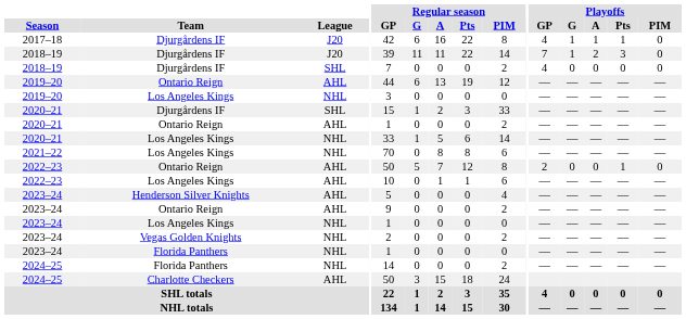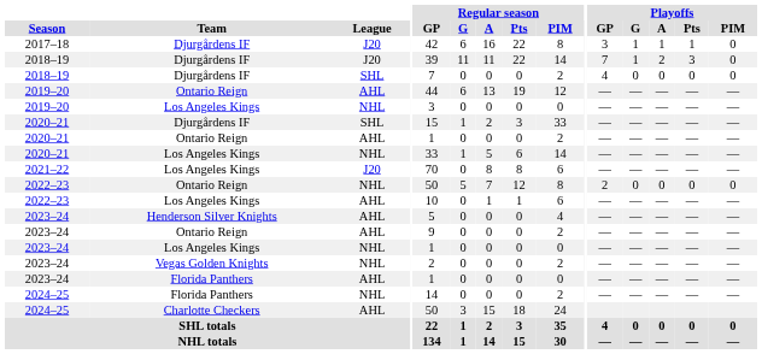2017–18 | Playoffs / GP: 4 -> 3
2021–22 | League: NHL -> J20
2022–23 / Ontario Reign | League: AHL -> NHL
2022–23 / Ontario Reign | Playoffs / Pts: 1 -> 0
2023–24 / Florida Panthers | League: NHL -> AHL
